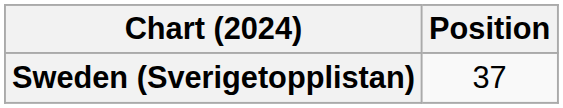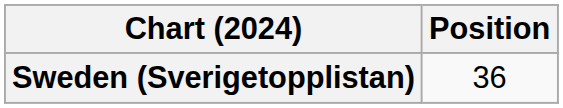Sweden (Sverigetopplistan) | Position: 37 -> 36
